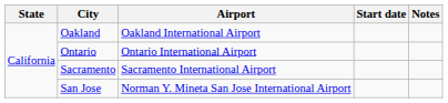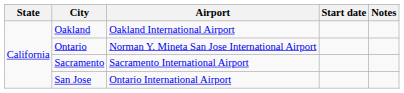Ontario | Airport: Ontario International Airport -> Norman Y. Mineta San Jose International Airport
San Jose | Airport: Norman Y. Mineta San Jose International Airport -> Ontario International Airport
